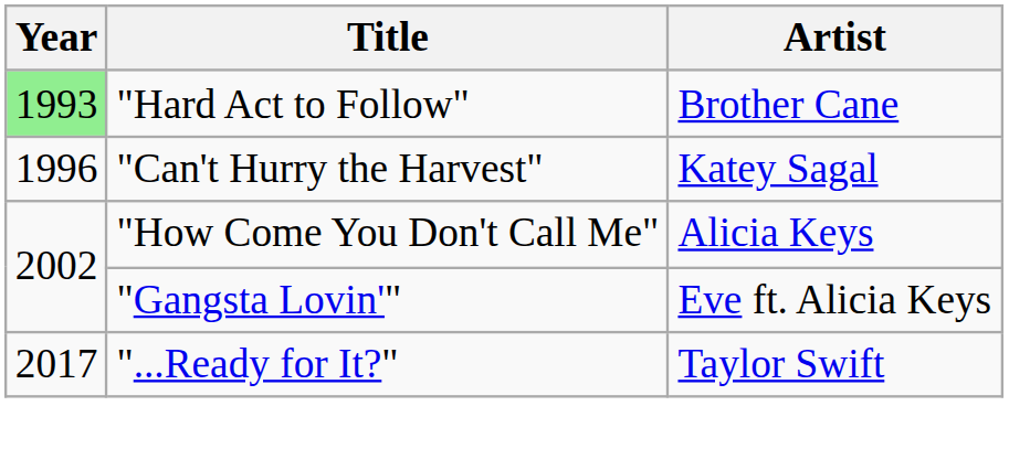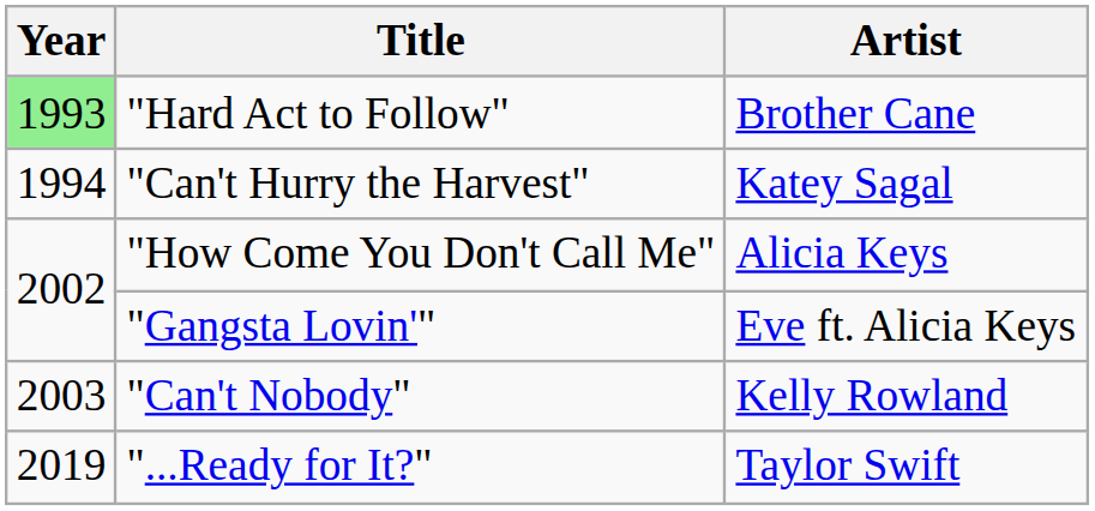"Can't Hurry the Harvest" | Year: 1996 -> 1994
+ row: 2003 | "Can't Nobody" | Kelly Rowland
"...Ready for It?" | Year: 2017 -> 2019
